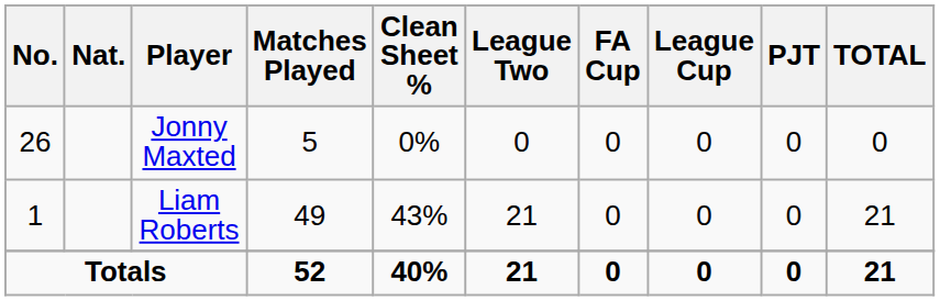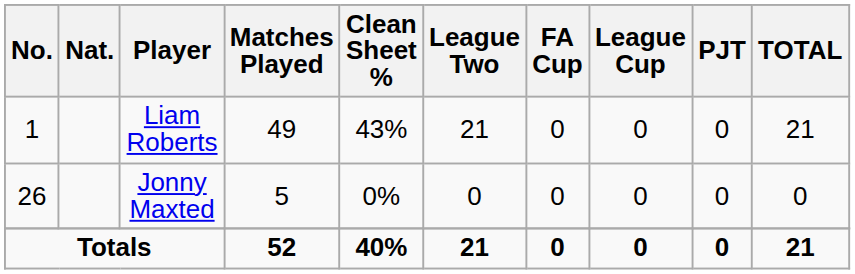rows swapped: Liam Roberts <-> Jonny Maxted
